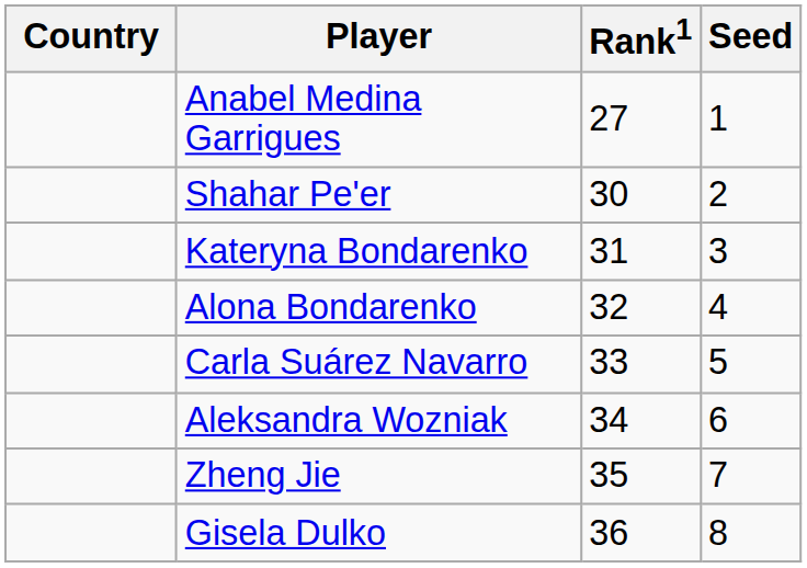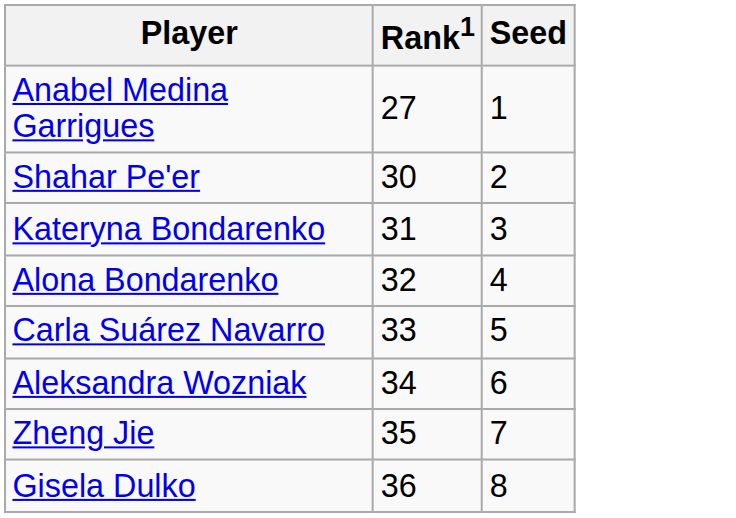- column: Country
